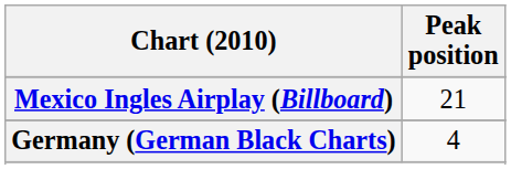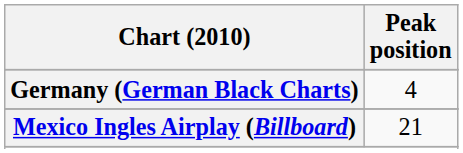rows swapped: Germany (German Black Charts) <-> Mexico Ingles Airplay (Billboard)
